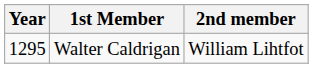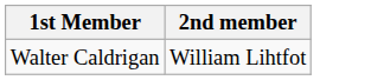- column: Year | 1295
